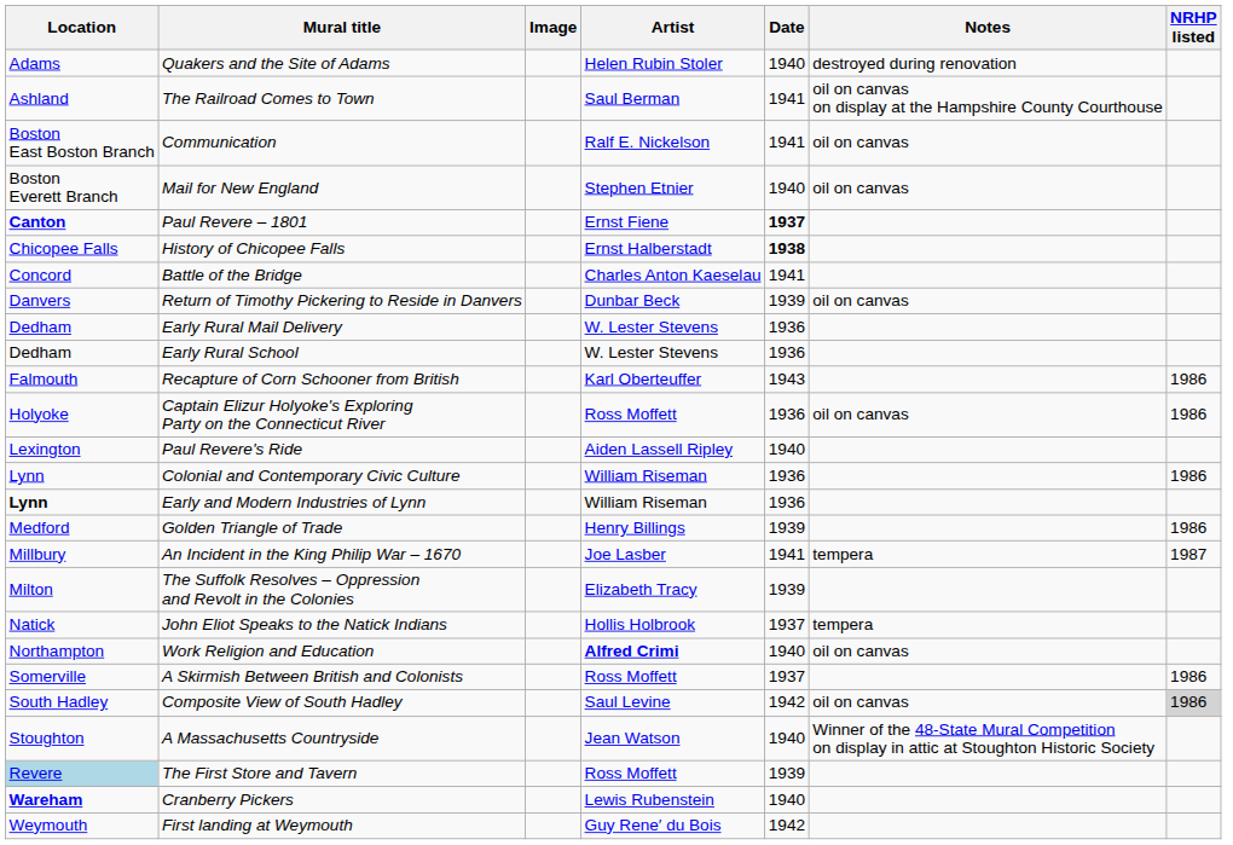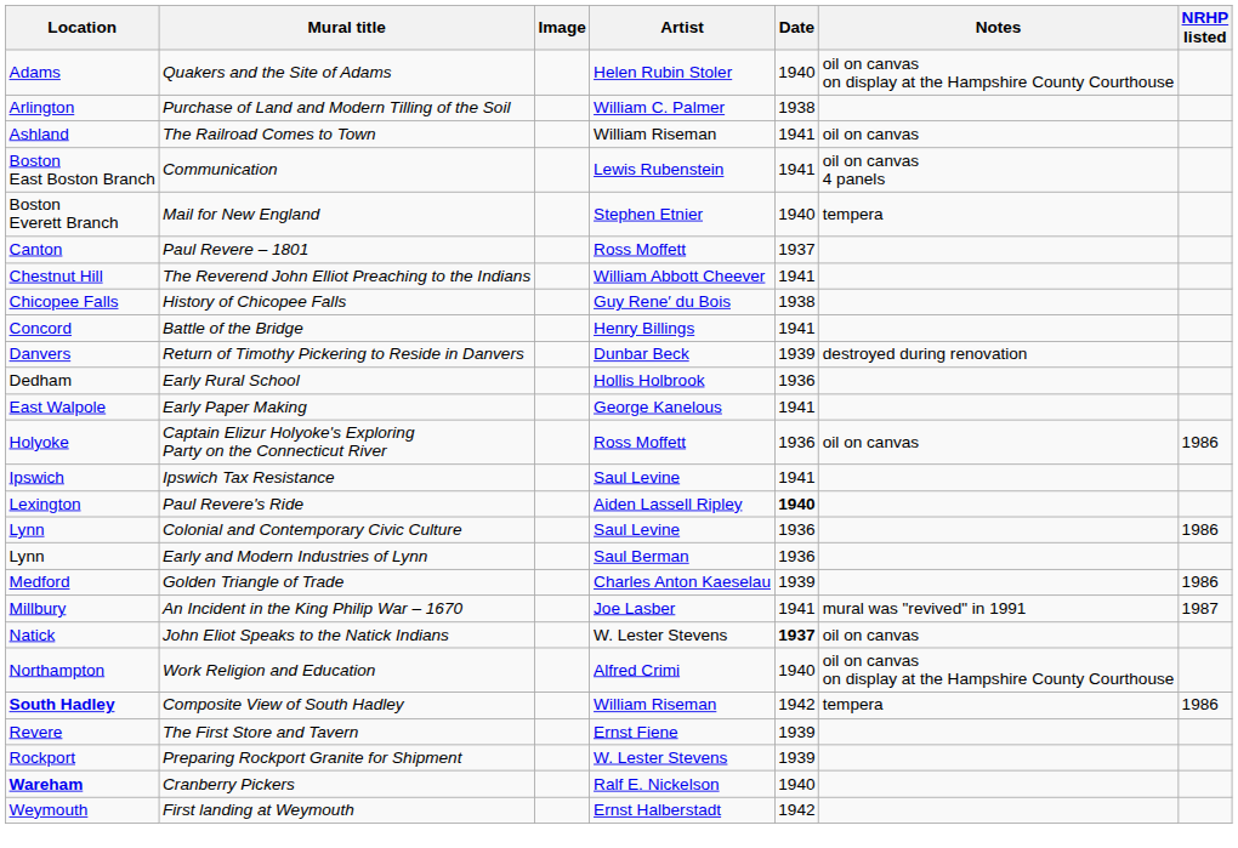Quakers and the Site of Adams | Notes: destroyed during renovation -> oil on canvas on display at the Hampshire County Courthouse
+ row: Arlington | Purchase of Land and Modern Tilling of the Soil | William C. Palmer | 1938
The Railroad Comes to Town | Artist: Saul Berman -> William Riseman
The Railroad Comes to Town | Notes: oil on canvas on display at the Hampshire County Courthouse -> oil on canvas
Communication | Artist: Ralf E. Nickelson -> Lewis Rubenstein
Communication | Notes: oil on canvas -> oil on canvas 4 panels
Mail for New England | Notes: oil on canvas -> tempera
Paul Revere – 1801 | Location: bold -> normal
Paul Revere – 1801 | Artist: Ernst Fiene -> Ross Moffett
Paul Revere – 1801 | Date: bold -> normal
+ row: Chestnut Hill | The Reverend John Elliot Preaching to the Indians | William Abbott Cheever | 1941
History of Chicopee Falls | Artist: Ernst Halberstadt -> Guy Rene′ du Bois
History of Chicopee Falls | Date: bold -> normal
Battle of the Bridge | Artist: Charles Anton Kaeselau -> Henry Billings
Return of Timothy Pickering to Reside in Danvers | Notes: oil on canvas -> destroyed during renovation
- row: Dedham | Early Rural Mail Delivery | W. Lester Stevens | 1936
Early Rural School | Artist: W. Lester Stevens -> Hollis Holbrook
+ row: East Walpole | Early Paper Making | George Kanelous | 1941
- row: Falmouth | Recapture of Corn Schooner from British | Karl Oberteuffer | 1943 | 1986
+ row: Ipswich | Ipswich Tax Resistance | Saul Levine | 1941
Paul Revere's Ride | Date: normal -> bold
Colonial and Contemporary Civic Culture | Artist: William Riseman -> Saul Levine
Early and Modern Industries of Lynn | Location: bold -> normal
Early and Modern Industries of Lynn | Artist: William Riseman -> Saul Berman
Golden Triangle of Trade | Artist: Henry Billings -> Charles Anton Kaeselau
An Incident in the King Philip War – 1670 | Notes: tempera -> mural was "revived" in 1991
- row: Milton | The Suffolk Resolves – Oppression and Revolt in the Colonies | Elizabeth Tracy | 1939
John Eliot Speaks to the Natick Indians | Artist: Hollis Holbrook -> W. Lester Stevens
John Eliot Speaks to the Natick Indians | Date: normal -> bold
John Eliot Speaks to the Natick Indians | Notes: tempera -> oil on canvas
Work Religion and Education | Artist: bold -> normal
Work Religion and Education | Notes: oil on canvas -> oil on canvas on display at the Hampshire County Courthouse
- row: Somerville | A Skirmish Between British and Colonists | Ross Moffett | 1937 | 1986
Composite View of South Hadley | Location: normal -> bold
Composite View of South Hadley | Artist: Saul Levine -> William Riseman
Composite View of South Hadley | Notes: oil on canvas -> tempera
Composite View of South Hadley | NRHP listed: lightgrey background -> no background
- row: Stoughton | A Massachusetts Countryside | Jean Watson | 1940 | Winner of the 48-State Mural Competition on display in attic at Stoughton Historic Society
The First Store and Tavern | Location: lightblue background -> no background
The First Store and Tavern | Artist: Ross Moffett -> Ernst Fiene
+ row: Rockport | Preparing Rockport Granite for Shipment | W. Lester Stevens | 1939
Cranberry Pickers | Artist: Lewis Rubenstein -> Ralf E. Nickelson
First landing at Weymouth | Artist: Guy Rene′ du Bois -> Ernst Halberstadt
